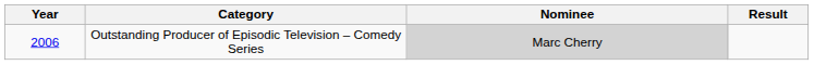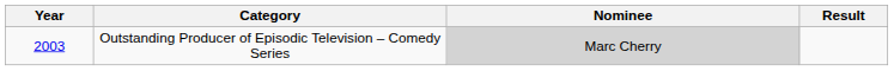Outstanding Producer of Episodic Television – Comedy Series | Year: 2006 -> 2003
